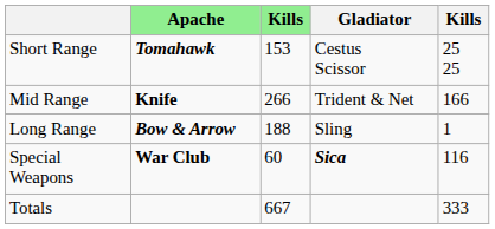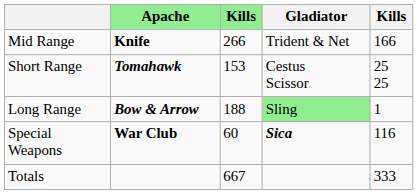rows swapped: Short Range <-> Mid Range
Long Range | Gladiator: no background -> lightgreen background
